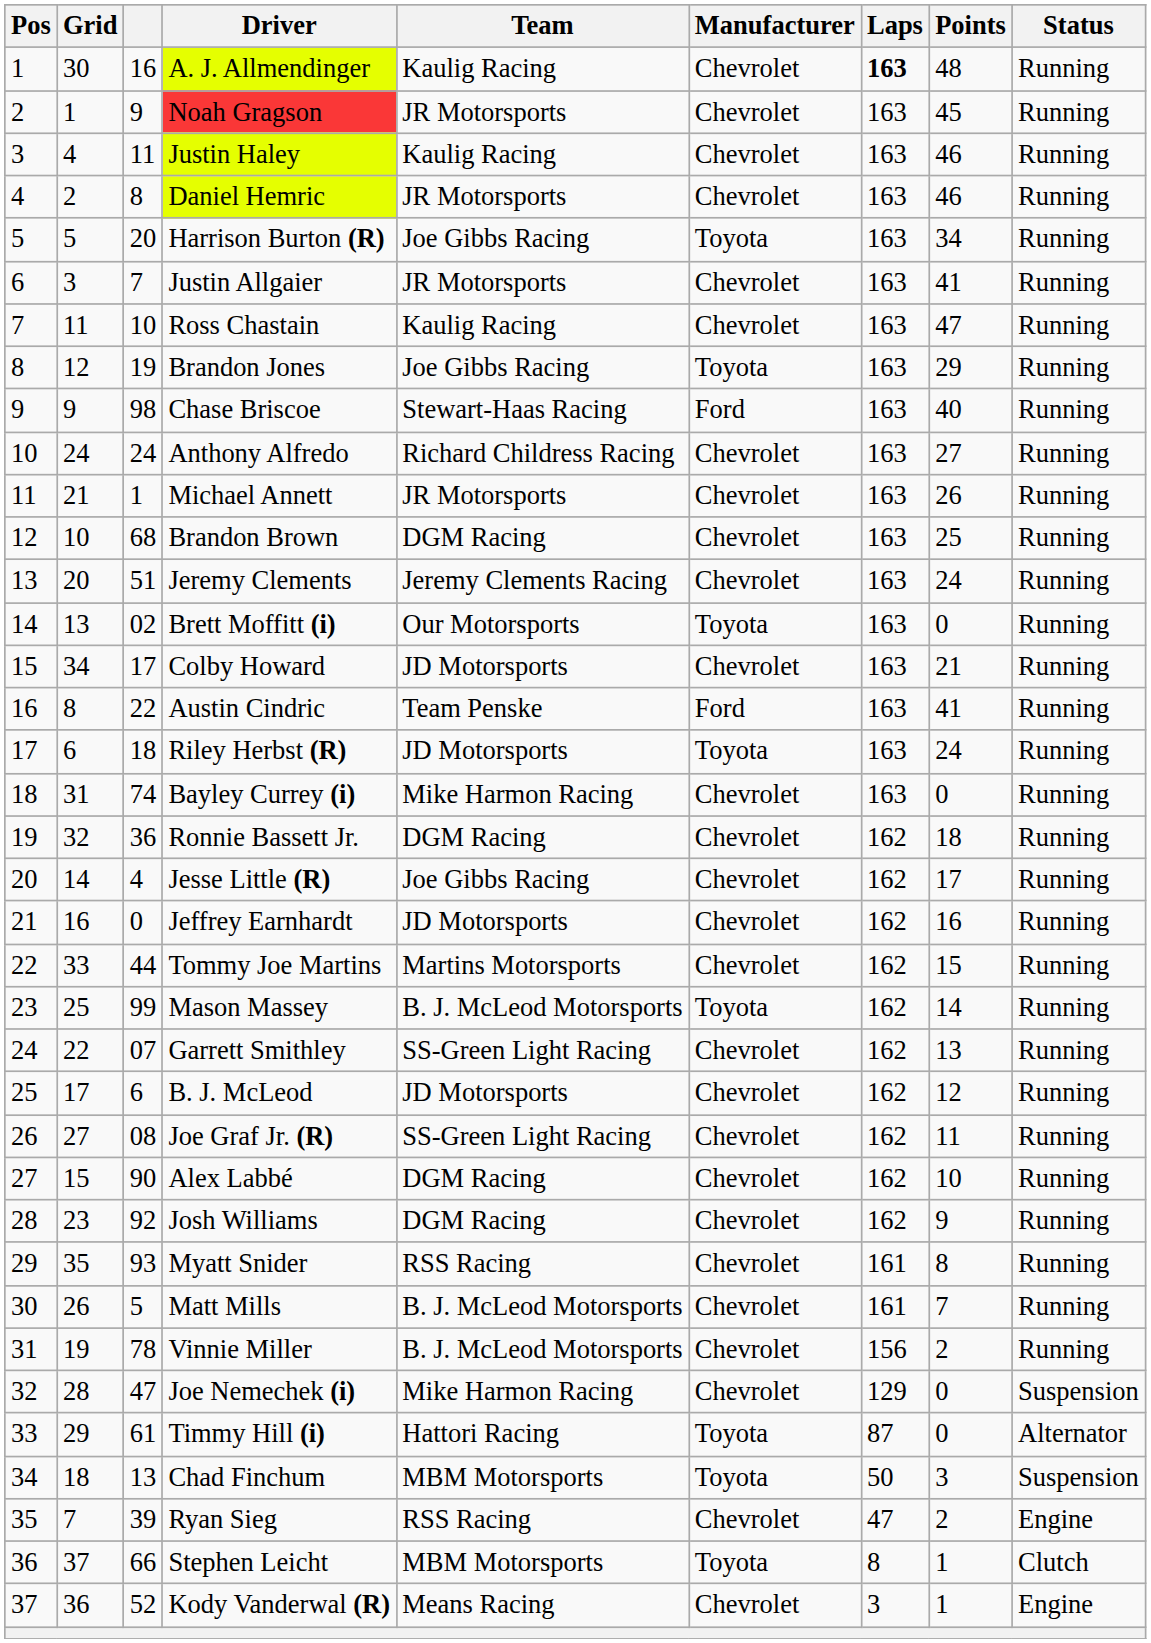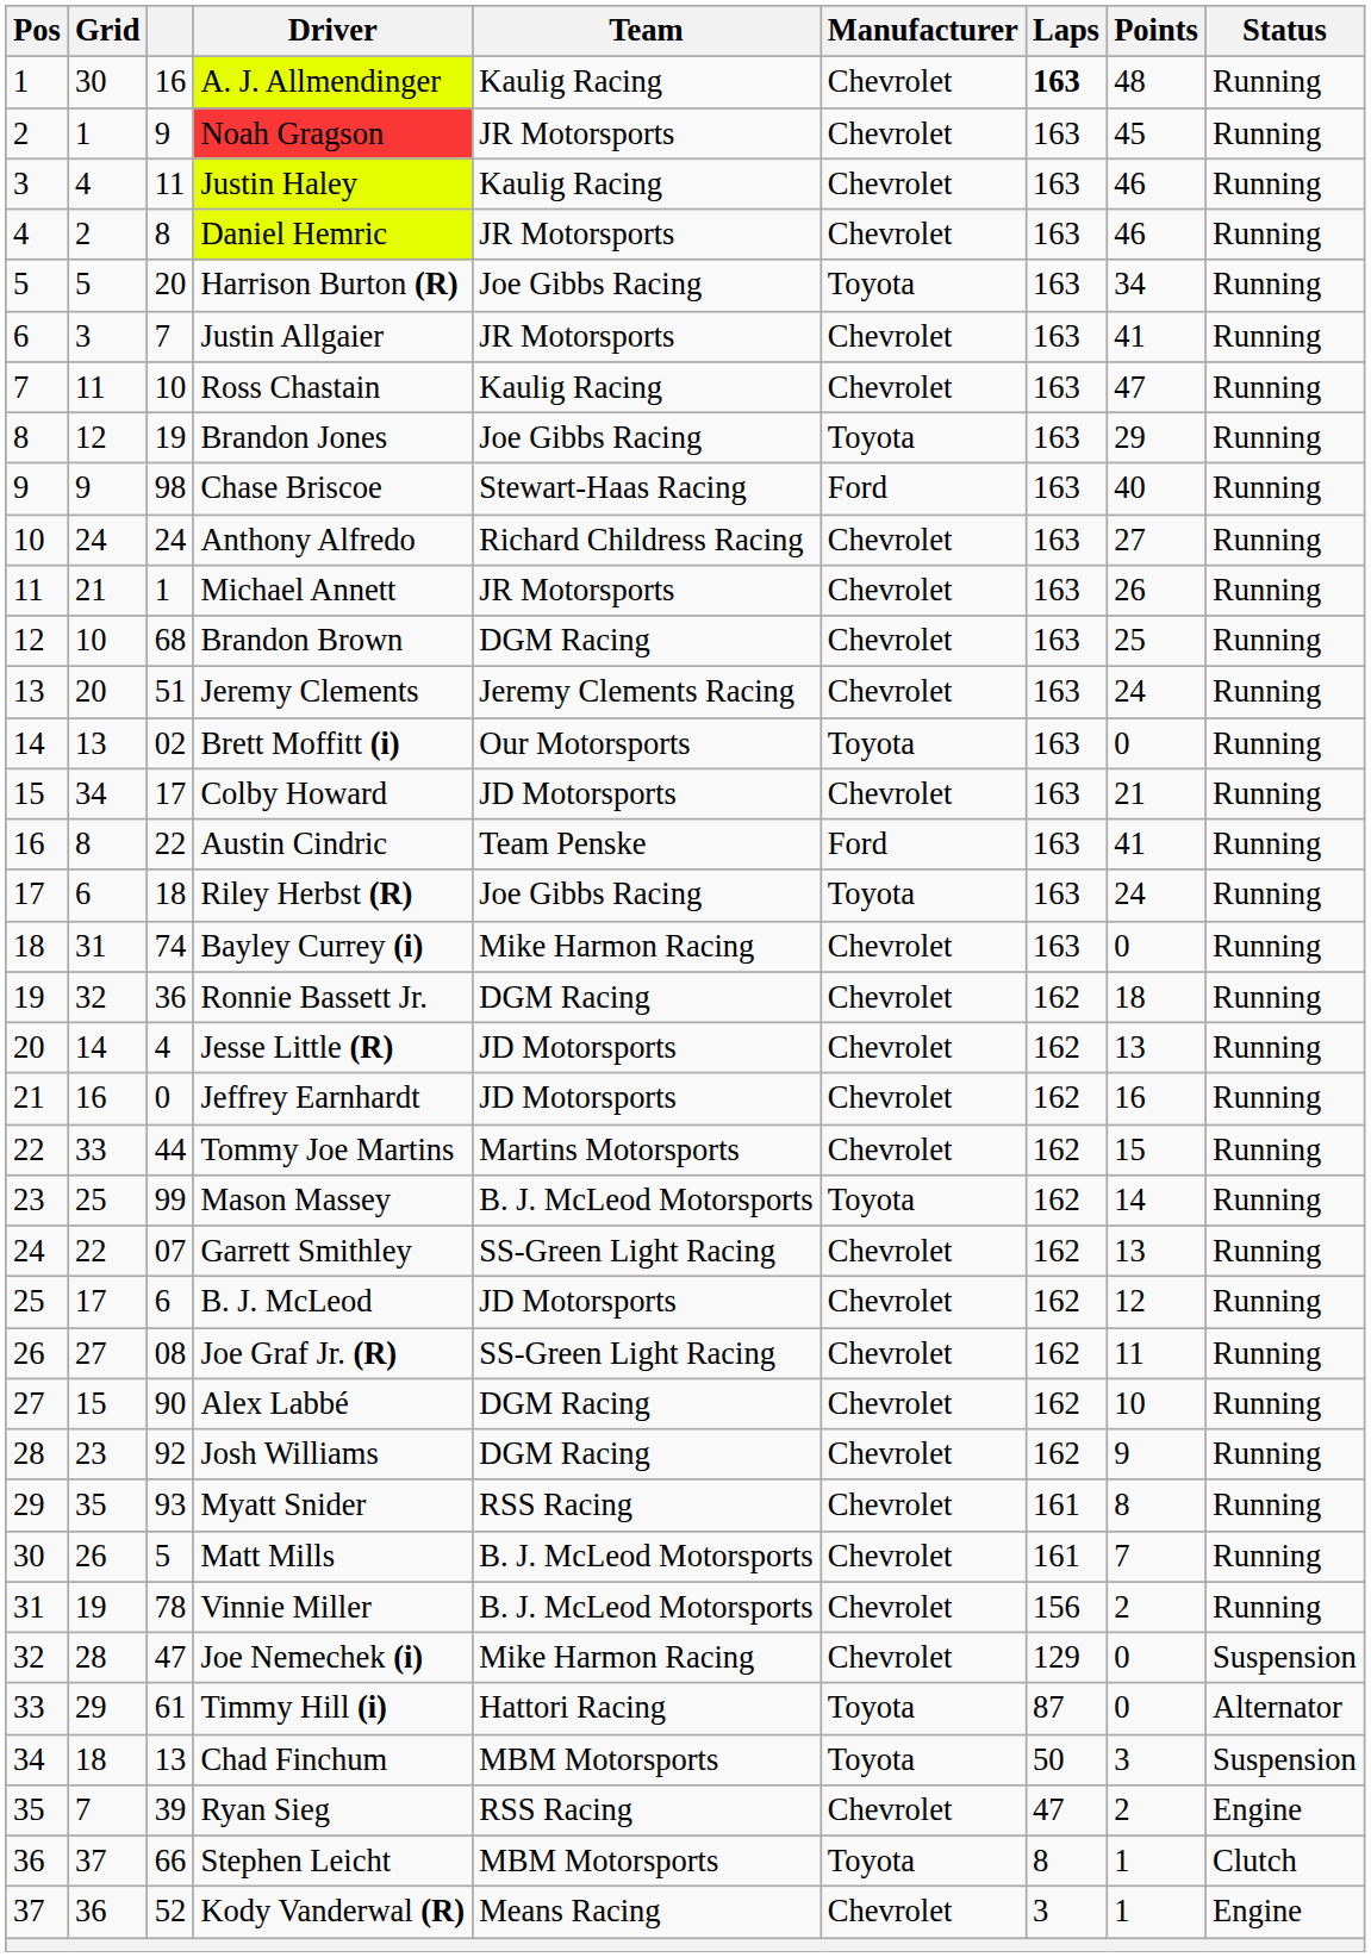Riley Herbst (R) | Team: JD Motorsports -> Joe Gibbs Racing
Jesse Little (R) | Team: Joe Gibbs Racing -> JD Motorsports
Jesse Little (R) | Points: 17 -> 13
